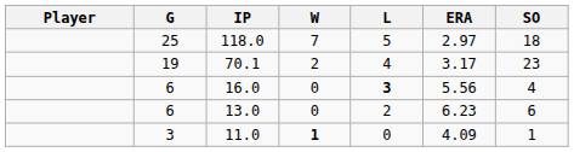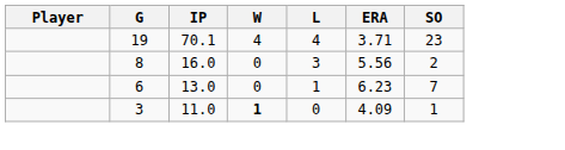- row: 25 | 118.0 | 7 | 5 | 2.97 | 18
70.1 | W: 2 -> 4
70.1 | ERA: 3.17 -> 3.71
16.0 | G: 6 -> 8
16.0 | L: bold -> normal
16.0 | SO: 4 -> 2
13.0 | L: 2 -> 1
13.0 | SO: 6 -> 7
